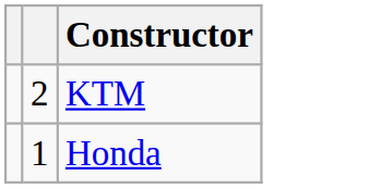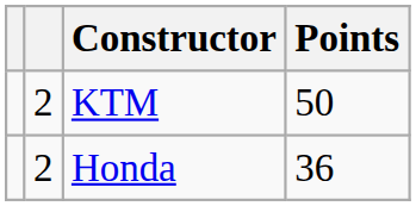+ column: Points | 50 | 36
Honda | column 2: 1 -> 2
